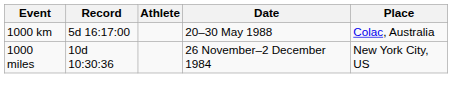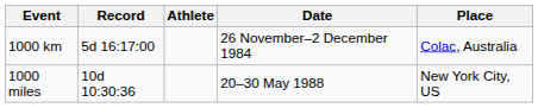1000 km | Date: 20–30 May 1988 -> 26 November–2 December 1984
1000 miles | Date: 26 November–2 December 1984 -> 20–30 May 1988
